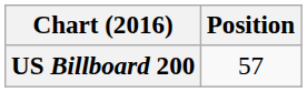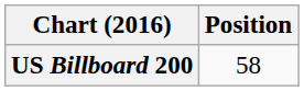US Billboard 200 | Position: 57 -> 58
